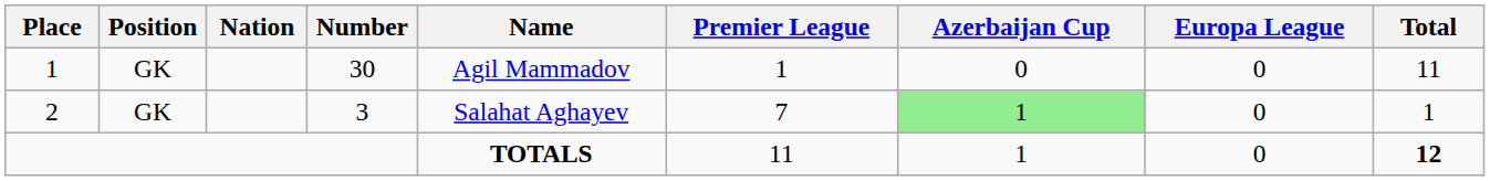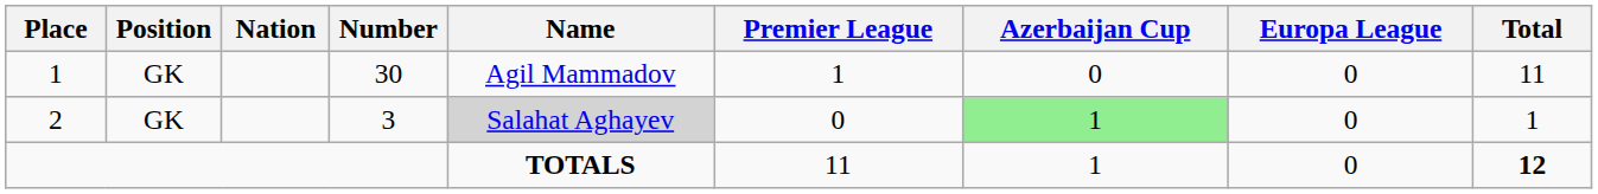2 | Name: no background -> lightgrey background
2 | Premier League: 7 -> 0
